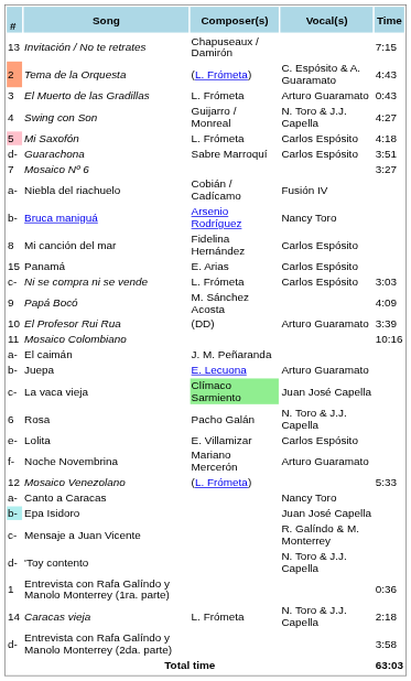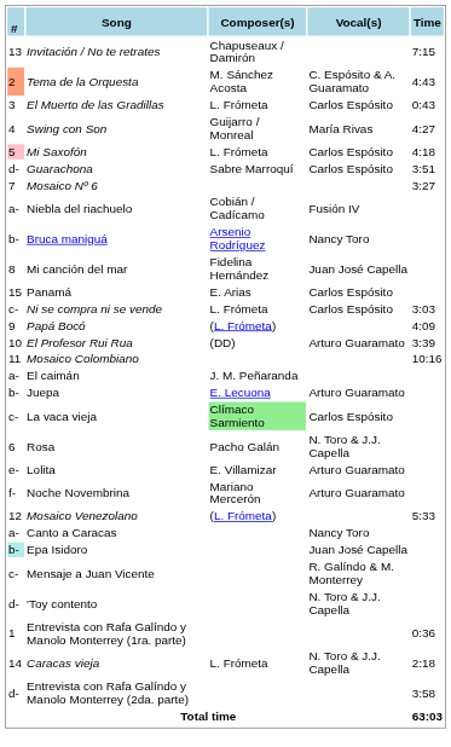Tema de la Orquesta | Composer(s): (L. Frómeta) -> M. Sánchez Acosta
El Muerto de las Gradillas | Vocal(s): Arturo Guaramato -> Carlos Espósito
Swing con Son | Vocal(s): N. Toro & J.J. Capella -> María Rivas
Mi canción del mar | Vocal(s): Carlos Espósito -> Juan José Capella
Papá Bocó | Composer(s): M. Sánchez Acosta -> (L. Frómeta)
La vaca vieja | Vocal(s): Juan José Capella -> Carlos Espósito
Lolita | Vocal(s): Carlos Espósito -> Arturo Guaramato
